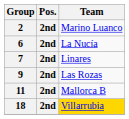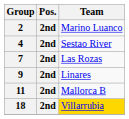+ row: 4 | 2nd | Sestao River
- row: 6 | 2nd | La Nucía
7 | Team: Linares -> Las Rozas
9 | Team: Las Rozas -> Linares
